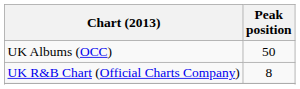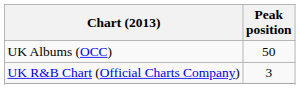UK R&B Chart (Official Charts Company) | Peak position: 8 -> 3
